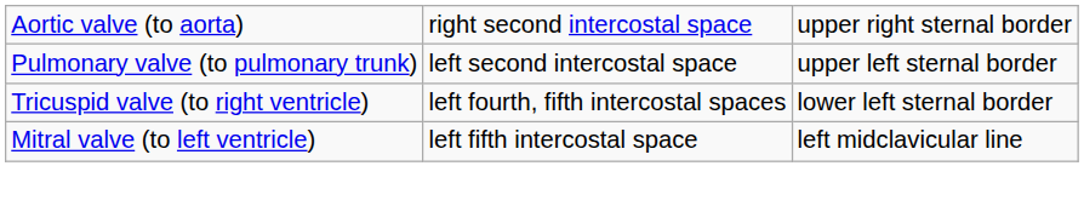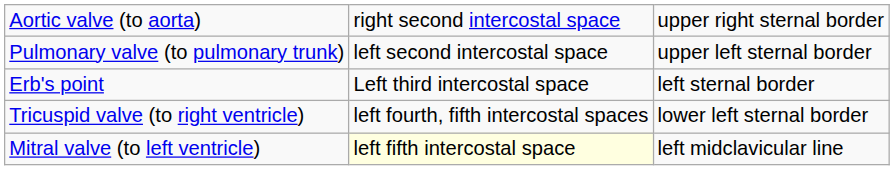+ row: Erb's point | Left third intercostal space | left sternal border
Mitral valve (to left ventricle) | column 2: no background -> lightyellow background
